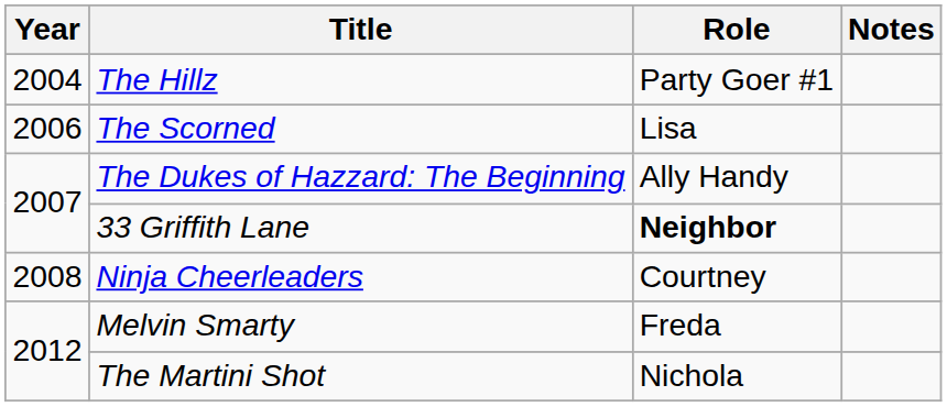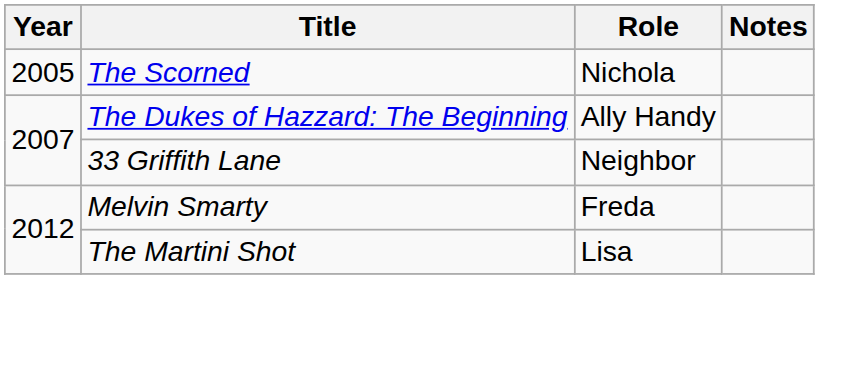- row: 2004 | The Hillz | Party Goer #1
The Scorned | Year: 2006 -> 2005
The Scorned | Role: Lisa -> Nichola
33 Griffith Lane | Role: bold -> normal
- row: 2008 | Ninja Cheerleaders | Courtney
The Martini Shot | Role: Nichola -> Lisa
